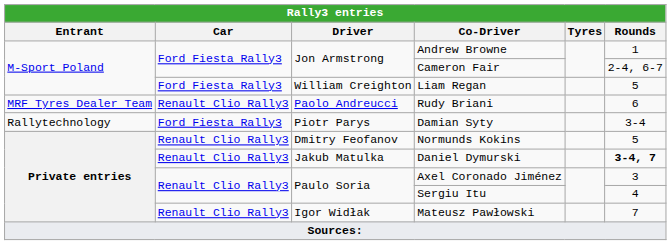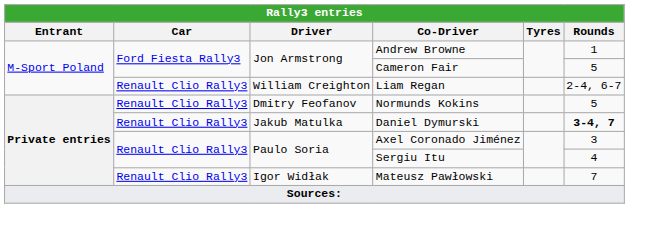Cameron Fair | Rounds: 2-4, 6-7 -> 5
Liam Regan | Car: Ford Fiesta Rally3 -> Renault Clio Rally3
Liam Regan | Rounds: 5 -> 2-4, 6-7
- row: MRF Tyres Dealer Team | Renault Clio Rally3 | Paolo Andreucci | Rudy Briani | 6
- row: Rallytechnology | Ford Fiesta Rally3 | Piotr Parys | Damian Syty | 3-4
